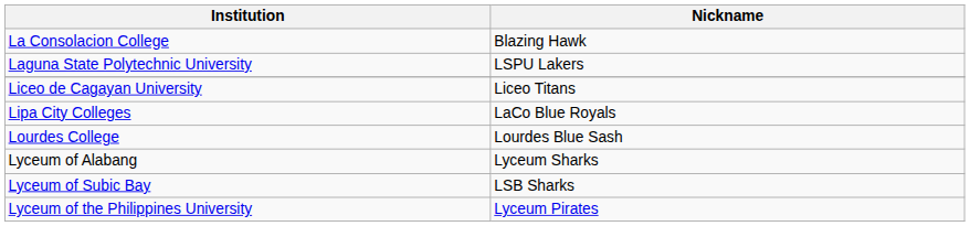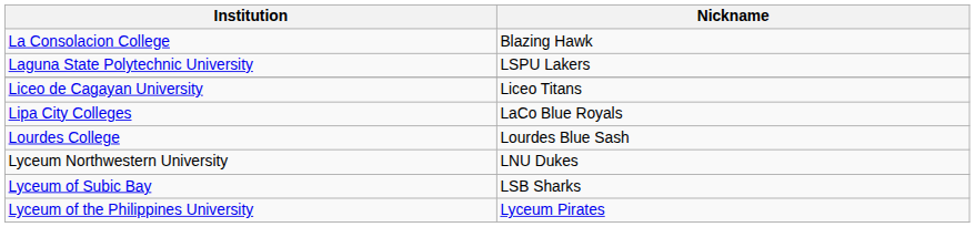+ row: Lyceum Northwestern University | LNU Dukes
- row: Lyceum of Alabang | Lyceum Sharks
